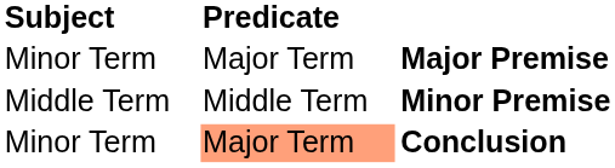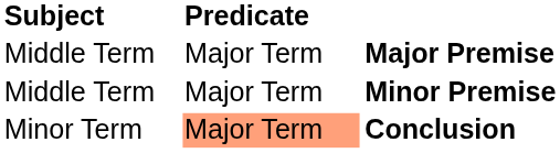Major Premise | Subject: Minor Term -> Middle Term
Minor Premise | Predicate: Middle Term -> Major Term
